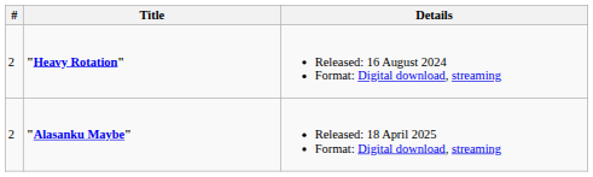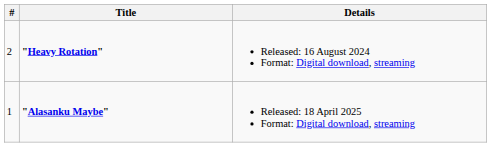"Alasanku Maybe" | #: 2 -> 1
